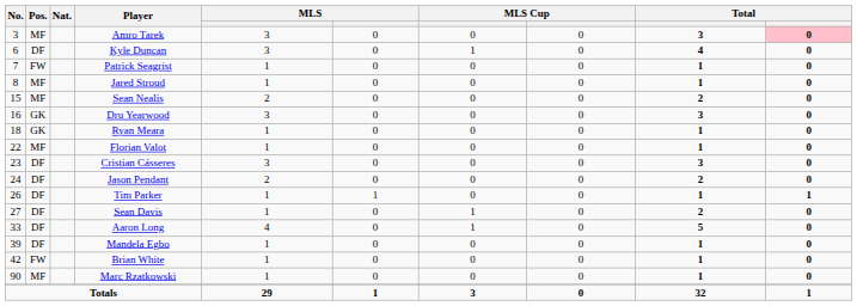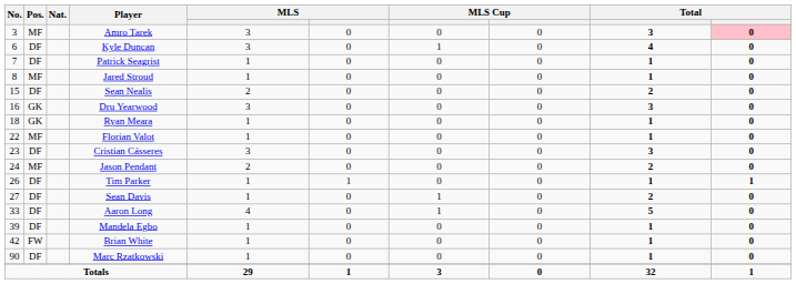Patrick Seagrist | Pos.: FW -> DF
Sean Nealis | Pos.: MF -> DF
Jason Pendant | Pos.: DF -> MF
Marc Rzatkowski | Pos.: MF -> DF
